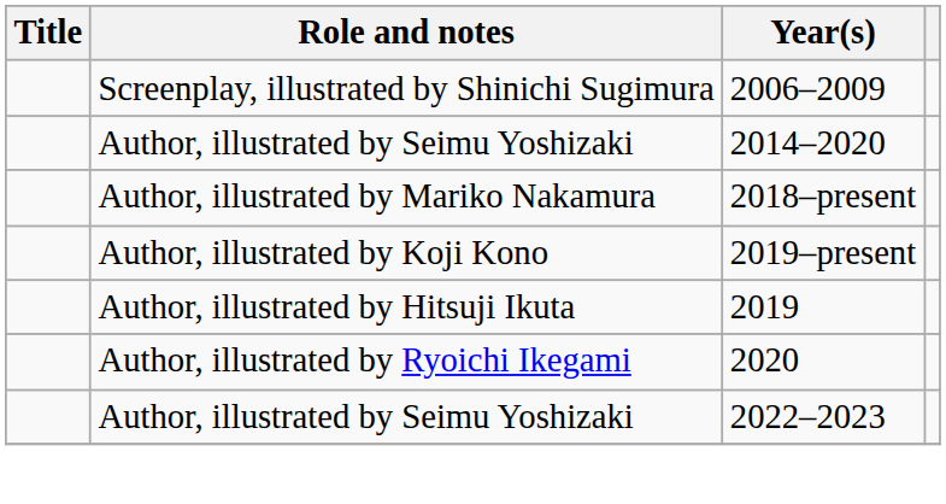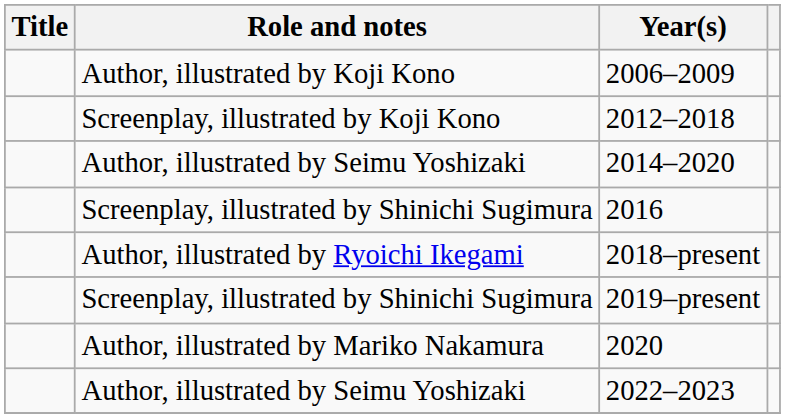2006–2009 | Role and notes: Screenplay, illustrated by Shinichi Sugimura -> Author, illustrated by Koji Kono
+ row: Screenplay, illustrated by Koji Kono | 2012–2018
+ row: Screenplay, illustrated by Shinichi Sugimura | 2016
2018–present | Role and notes: Author, illustrated by Mariko Nakamura -> Author, illustrated by Ryoichi Ikegami
2019–present | Role and notes: Author, illustrated by Koji Kono -> Screenplay, illustrated by Shinichi Sugimura
- row: Author, illustrated by Hitsuji Ikuta | 2019
2020 | Role and notes: Author, illustrated by Ryoichi Ikegami -> Author, illustrated by Mariko Nakamura
